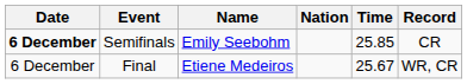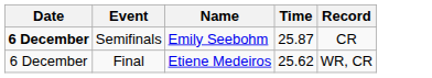- column: Nation
Semifinals | Time: 25.85 -> 25.87
Final | Time: 25.67 -> 25.62
